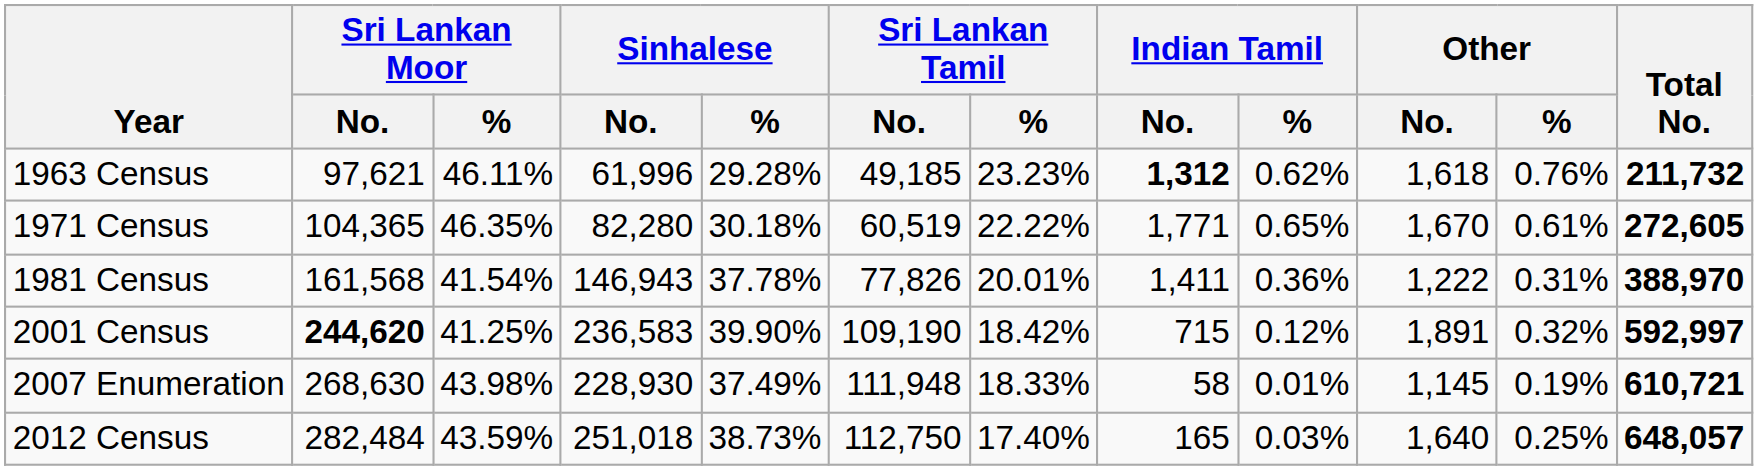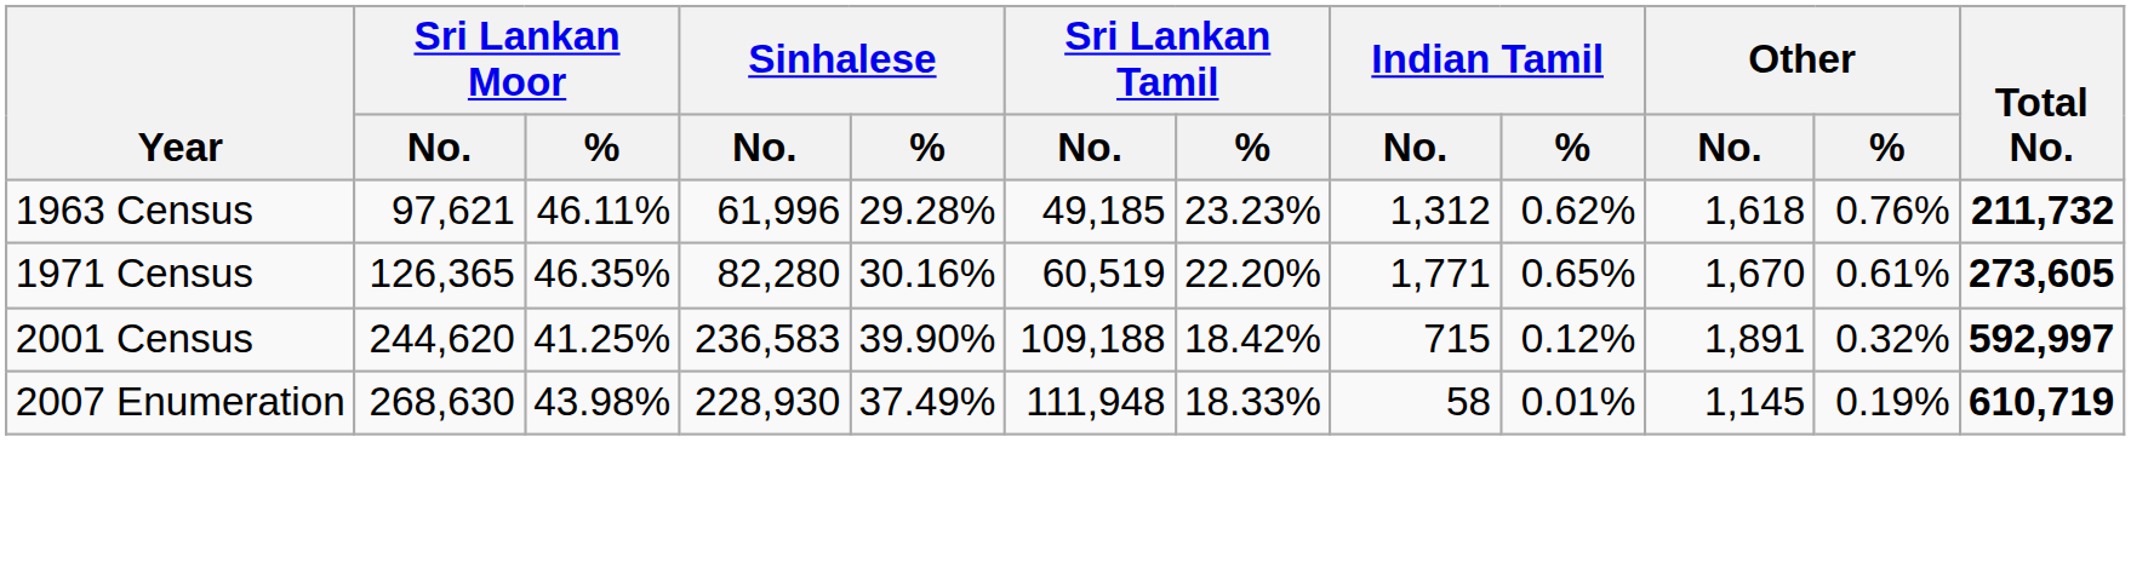1963 Census | Indian Tamil / No.: bold -> normal
1971 Census | Sri Lankan Moor / No.: 104,365 -> 126,365
1971 Census | Sinhalese / %: 30.18% -> 30.16%
1971 Census | Sri Lankan Tamil / %: 22.22% -> 22.20%
1971 Census | Total No.: 272,605 -> 273,605
- row: 1981 Census | 161,568 | 41.54% | 146,943 | 37.78% | 77,826 | 20.01% | 1,411 | 0.36% | 1,222 | 0.31% | 388,970
2001 Census | Sri Lankan Moor / No.: bold -> normal
2001 Census | Sri Lankan Tamil / No.: 109,190 -> 109,188
2007 Enumeration | Total No.: 610,721 -> 610,719
- row: 2012 Census | 282,484 | 43.59% | 251,018 | 38.73% | 112,750 | 17.40% | 165 | 0.03% | 1,640 | 0.25% | 648,057
